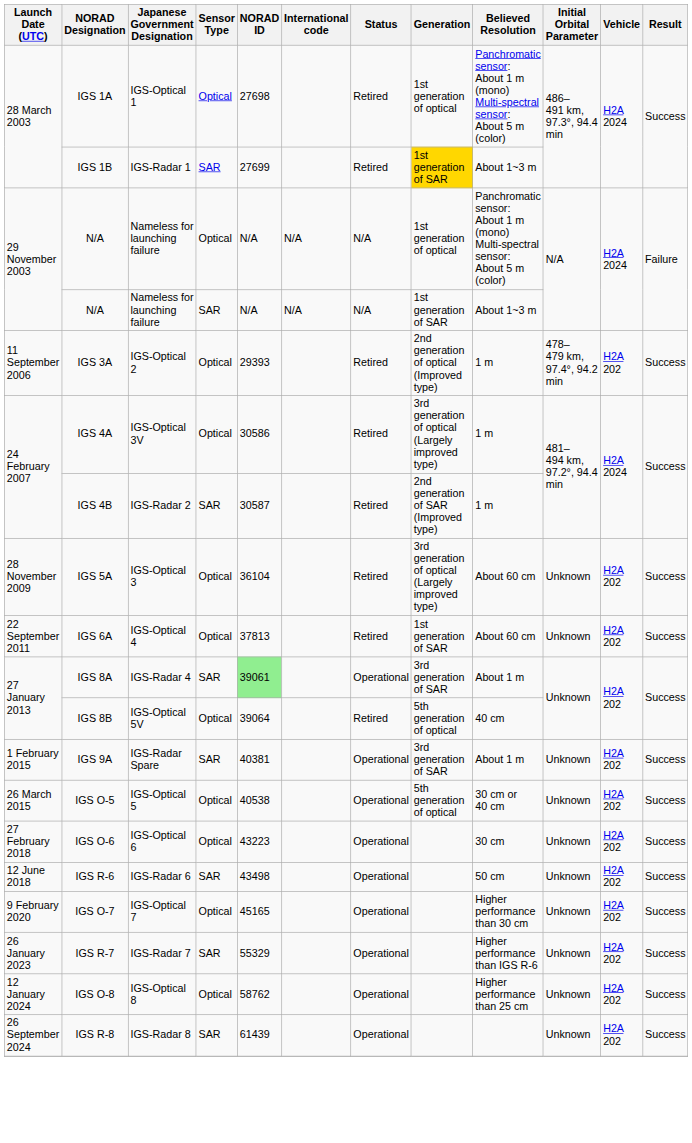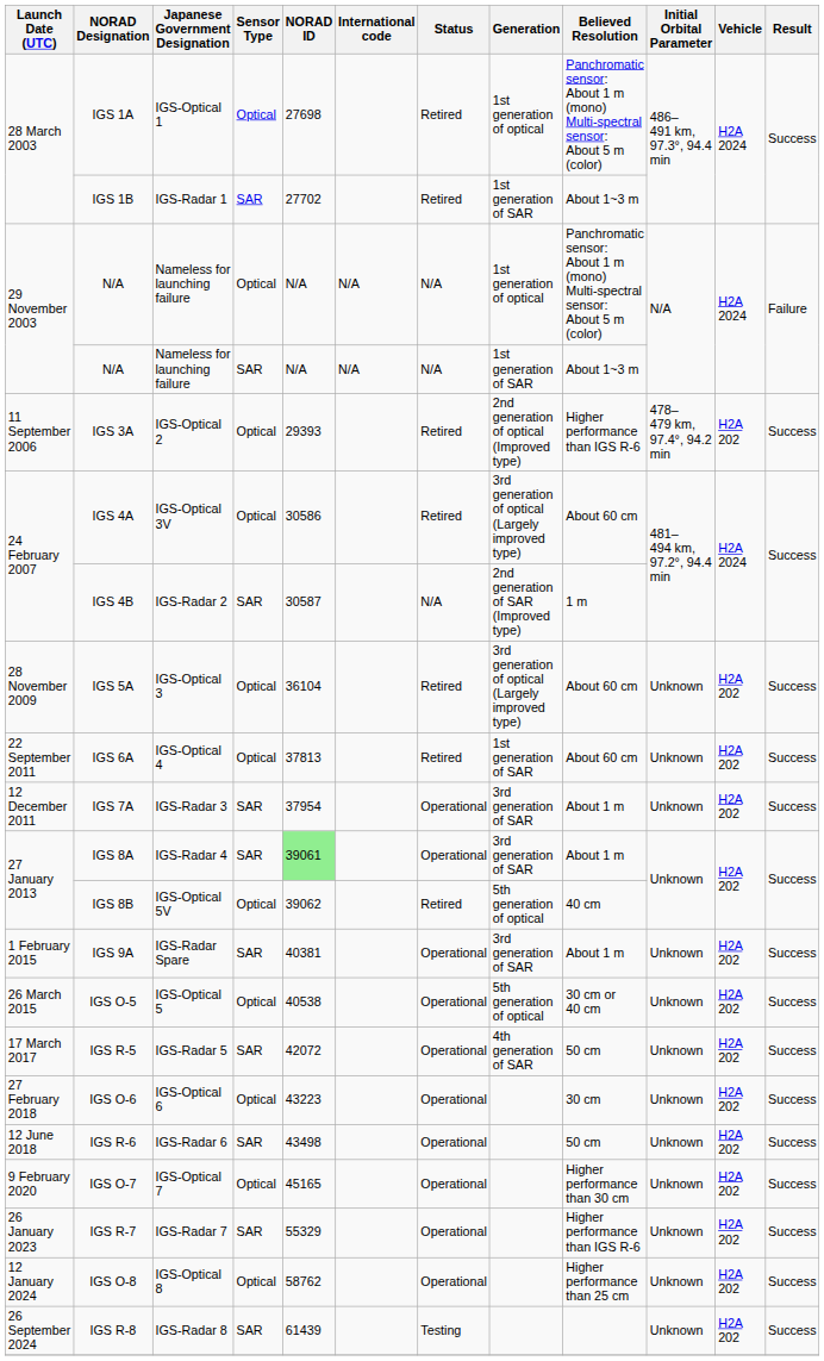IGS 1B | NORAD ID: 27699 -> 27702
IGS 1B | Generation: gold background -> no background
IGS 3A | Believed Resolution: 1 m -> Higher performance than IGS R-6
IGS 4A | Believed Resolution: 1 m -> About 60 cm
IGS 4B | Status: Retired -> N/A
+ row: 12 December 2011 | IGS 7A | IGS-Radar 3 | SAR | 37954 | Operational | 3rd generation of SAR | About 1 m | Unknown | H2A 202 | Success
IGS 8B | NORAD ID: 39064 -> 39062
+ row: 17 March 2017 | IGS R-5 | IGS-Radar 5 | SAR | 42072 | Operational | 4th generation of SAR | 50 cm | Unknown | H2A 202 | Success
IGS R-8 | Status: Operational -> Testing
